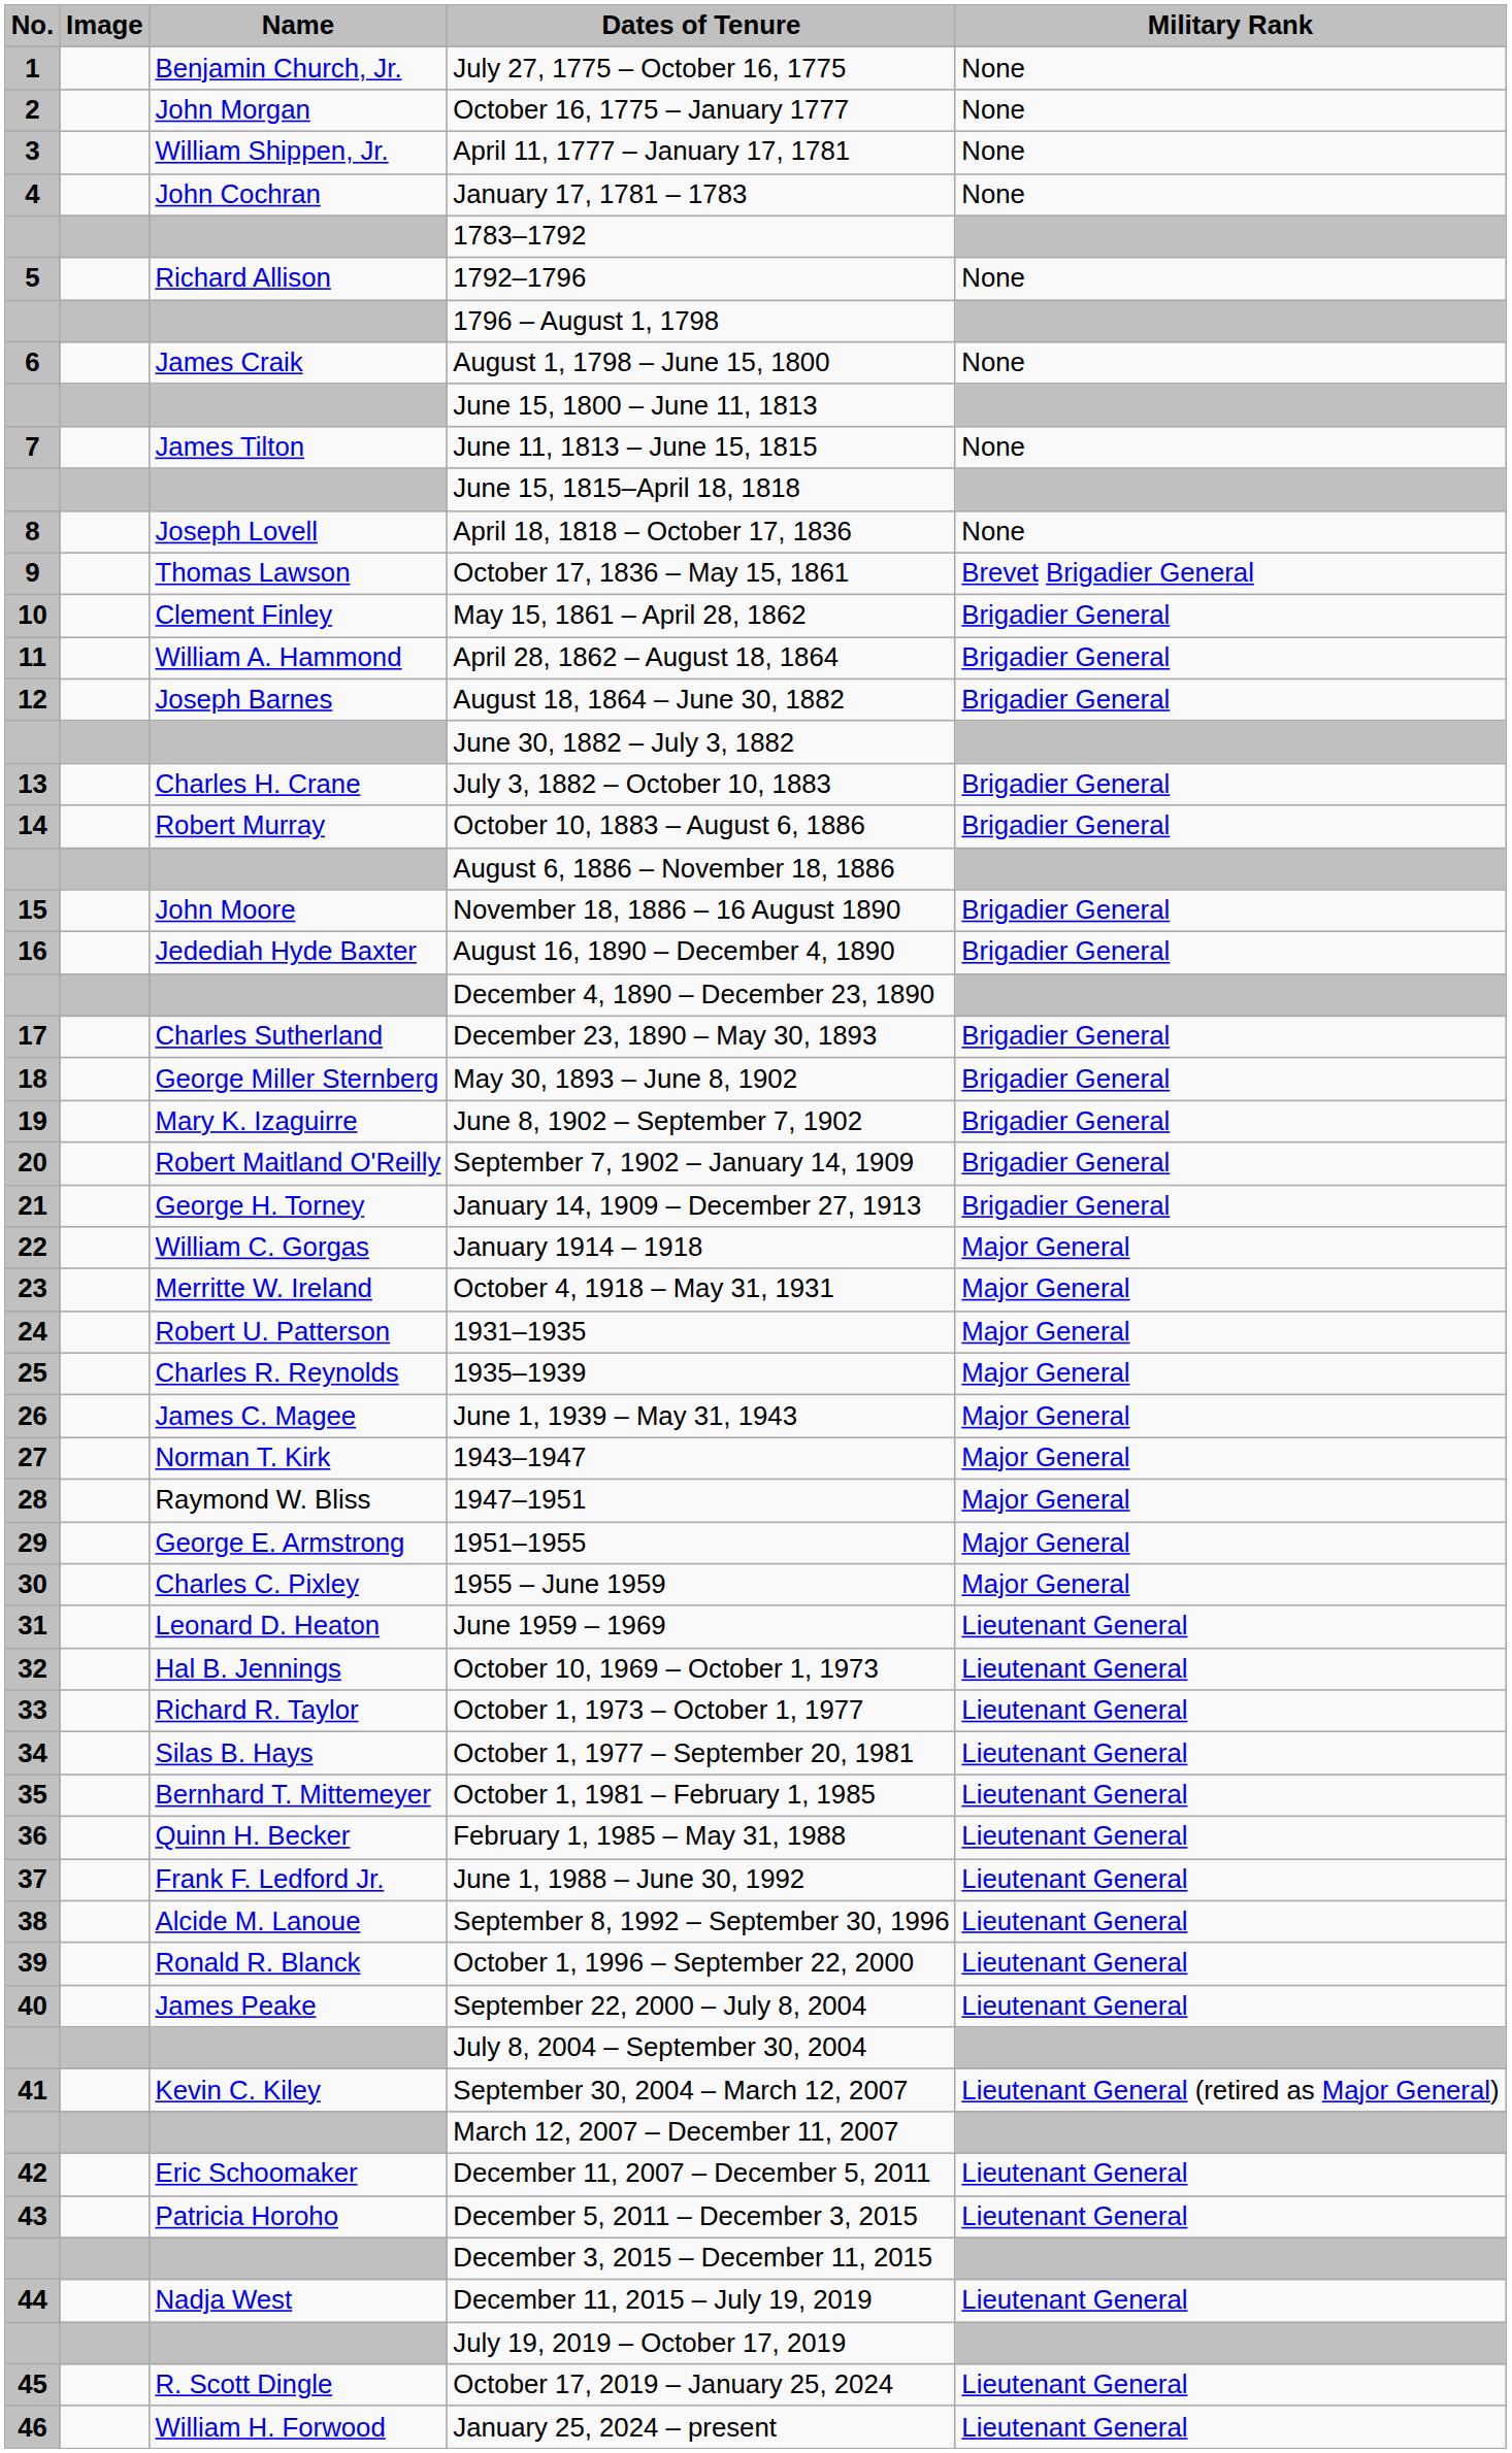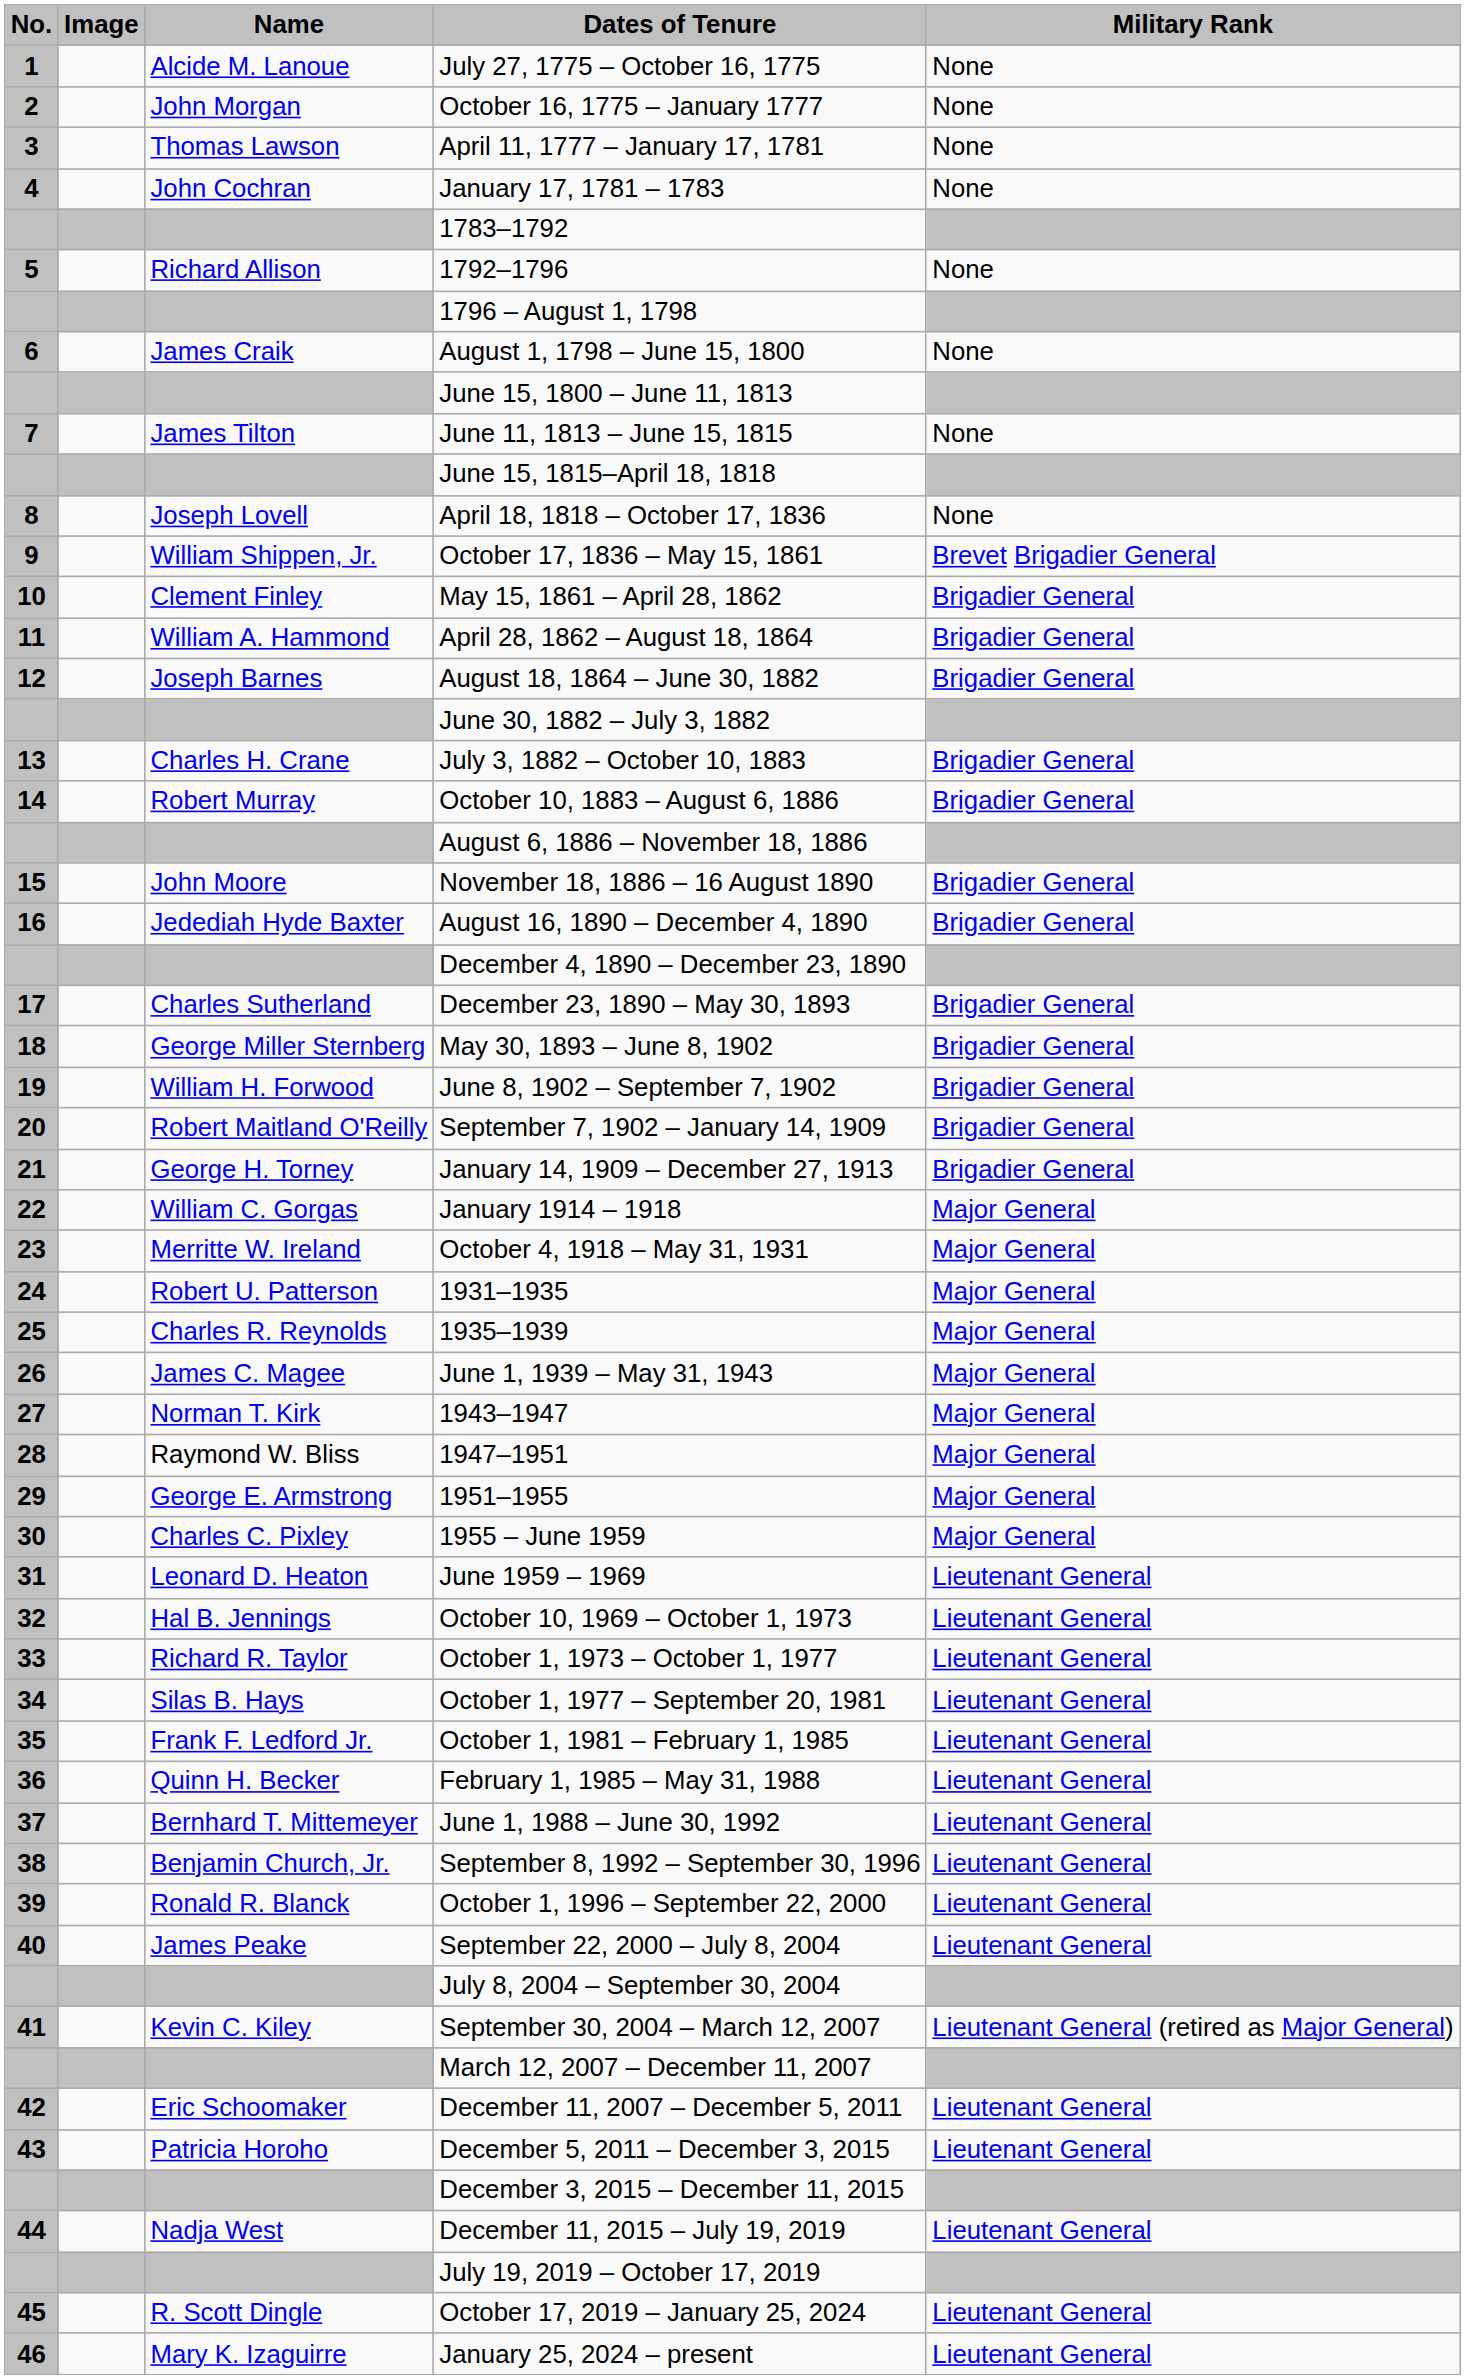July 27, 1775 – October 16, 1775 | Name: Benjamin Church, Jr. -> Alcide M. Lanoue
April 11, 1777 – January 17, 1781 | Name: William Shippen, Jr. -> Thomas Lawson
October 17, 1836 – May 15, 1861 | Name: Thomas Lawson -> William Shippen, Jr.
June 8, 1902 – September 7, 1902 | Name: Mary K. Izaguirre -> William H. Forwood
October 1, 1981 – February 1, 1985 | Name: Bernhard T. Mittemeyer -> Frank F. Ledford Jr.
June 1, 1988 – June 30, 1992 | Name: Frank F. Ledford Jr. -> Bernhard T. Mittemeyer
September 8, 1992 – September 30, 1996 | Name: Alcide M. Lanoue -> Benjamin Church, Jr.
January 25, 2024 – present | Name: William H. Forwood -> Mary K. Izaguirre
